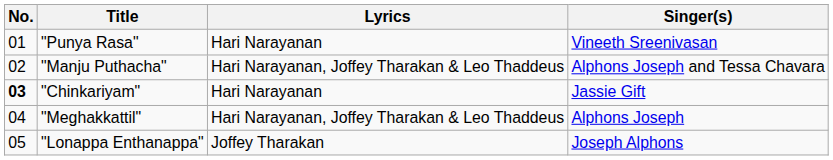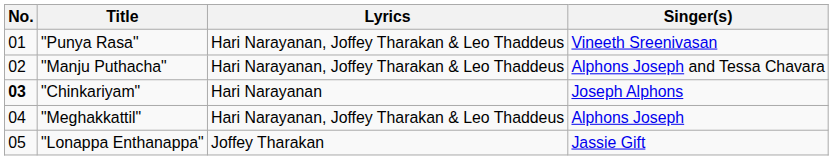"Punya Rasa" | Lyrics: Hari Narayanan -> Hari Narayanan, Joffey Tharakan & Leo Thaddeus
"Chinkariyam" | Singer(s): Jassie Gift -> Joseph Alphons
"Lonappa Enthanappa" | Singer(s): Joseph Alphons -> Jassie Gift
